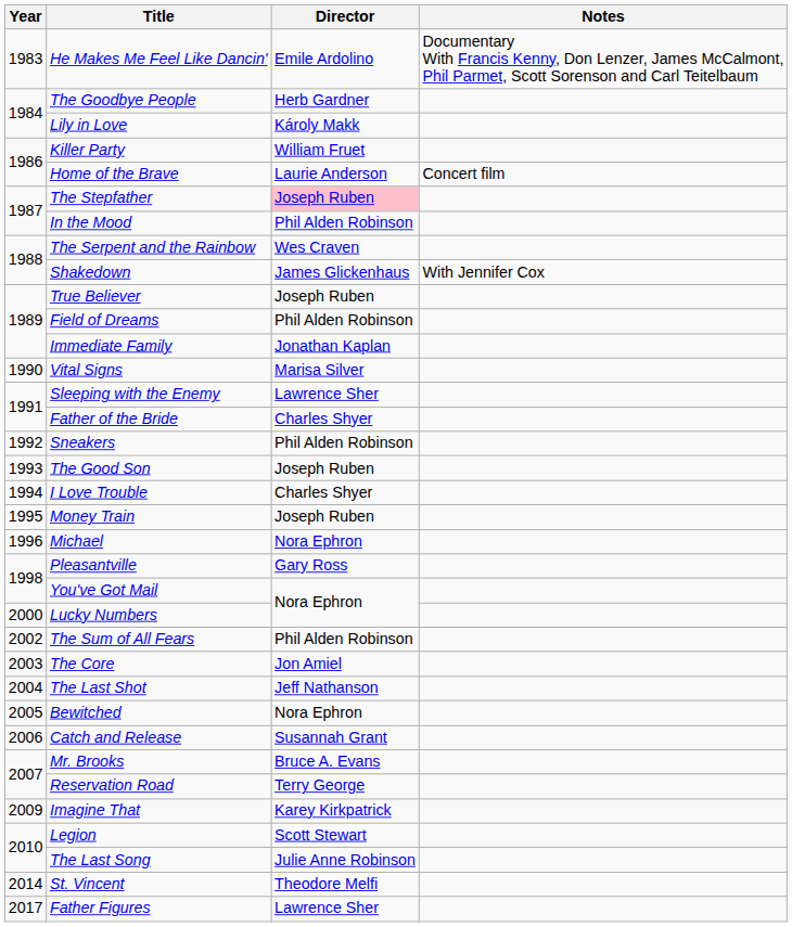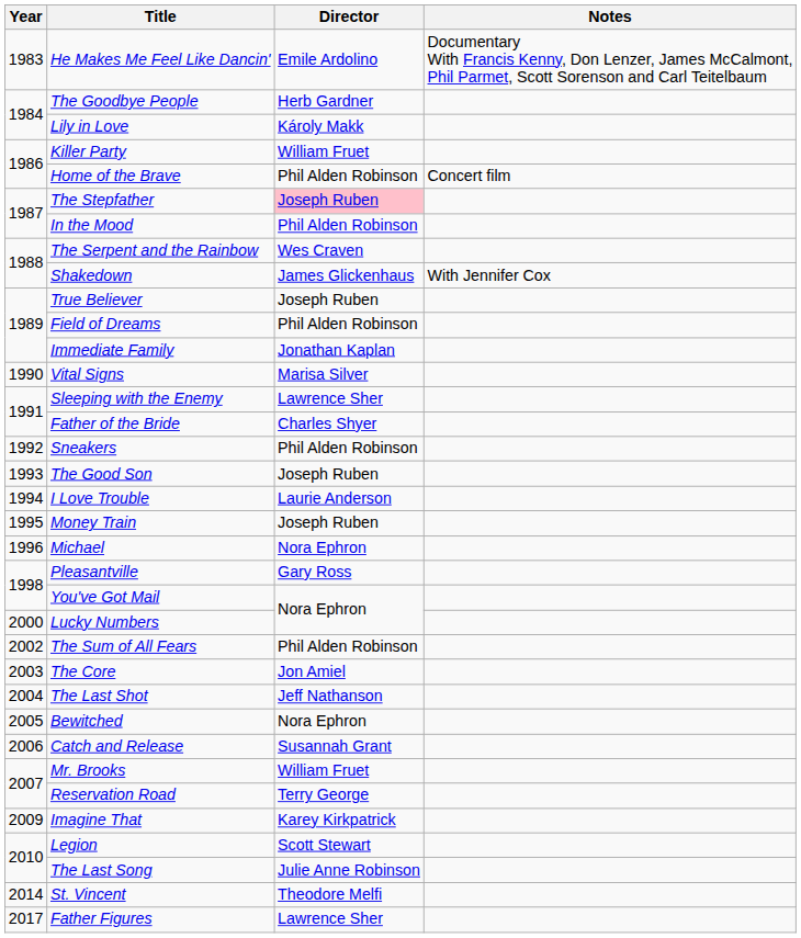Home of the Brave | Director: Laurie Anderson -> Phil Alden Robinson
I Love Trouble | Director: Charles Shyer -> Laurie Anderson
Mr. Brooks | Director: Bruce A. Evans -> William Fruet
